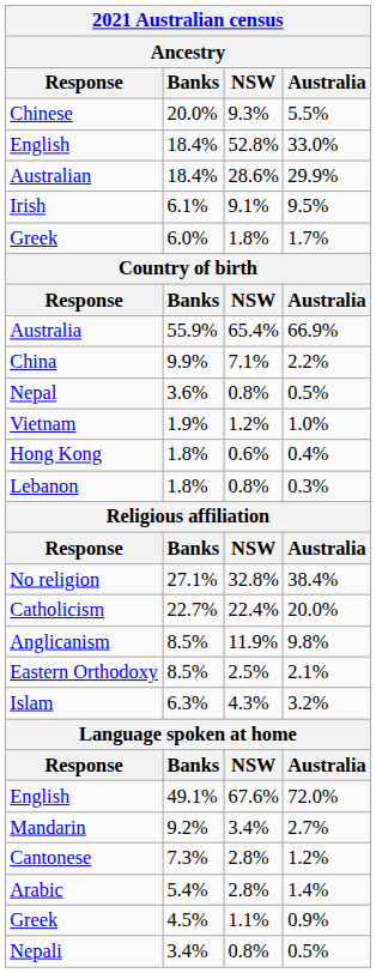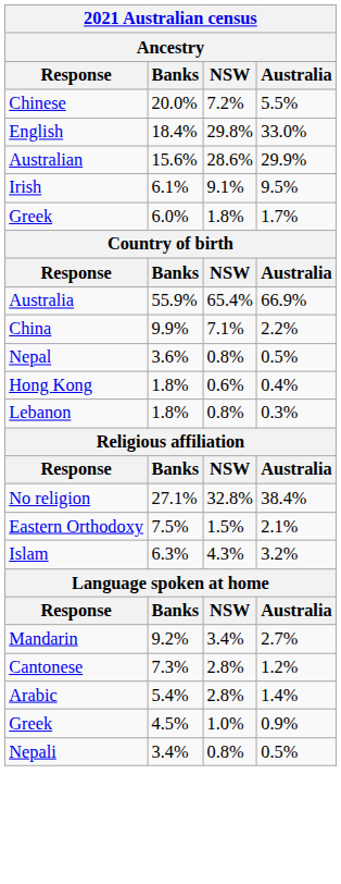Chinese | NSW: 9.3% -> 7.2%
English / 33.0% | NSW: 52.8% -> 29.8%
Australian | Banks: 18.4% -> 15.6%
- row: Vietnam | 1.9% | 1.2% | 1.0%
- row: Catholicism | 22.7% | 22.4% | 20.0%
- row: Anglicanism | 8.5% | 11.9% | 9.8%
Eastern Orthodoxy | Banks: 8.5% -> 7.5%
Eastern Orthodoxy | NSW: 2.5% -> 1.5%
- row: English | 49.1% | 67.6% | 72.0%
Greek / 0.9% | NSW: 1.1% -> 1.0%
